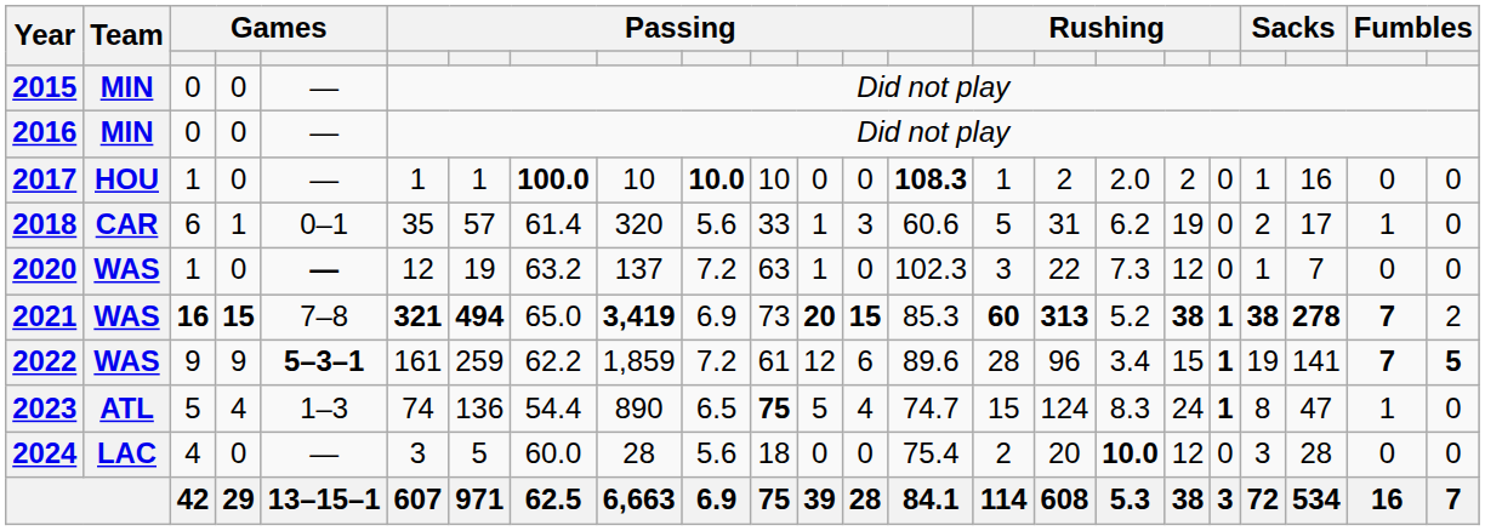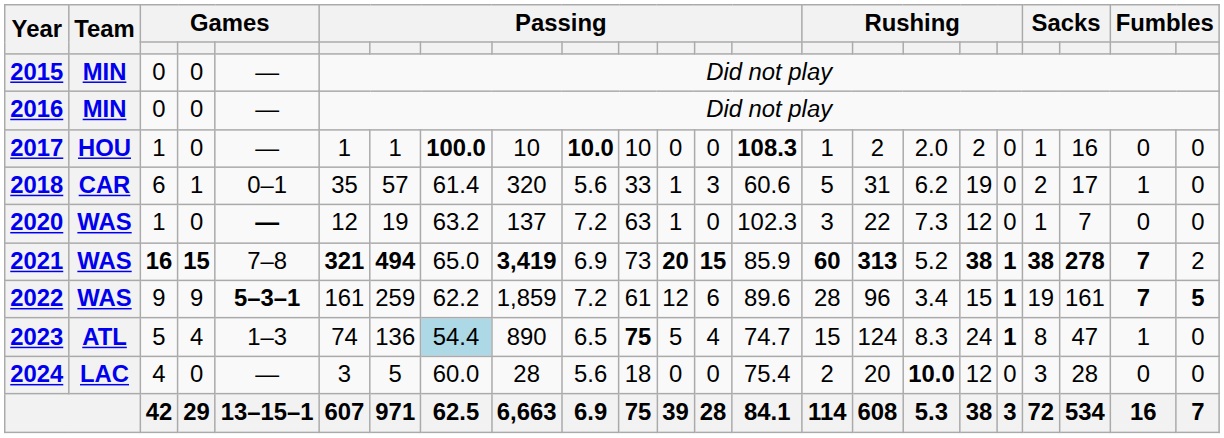2021 | column 14: 85.3 -> 85.9
2022 | column 21: 141 -> 161
2023 | column 8: no background -> lightblue background
